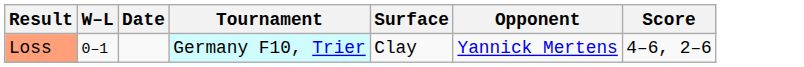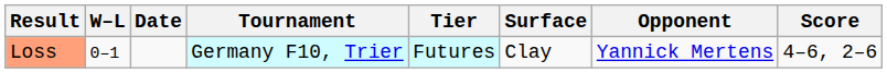+ column: Tier | Futures
